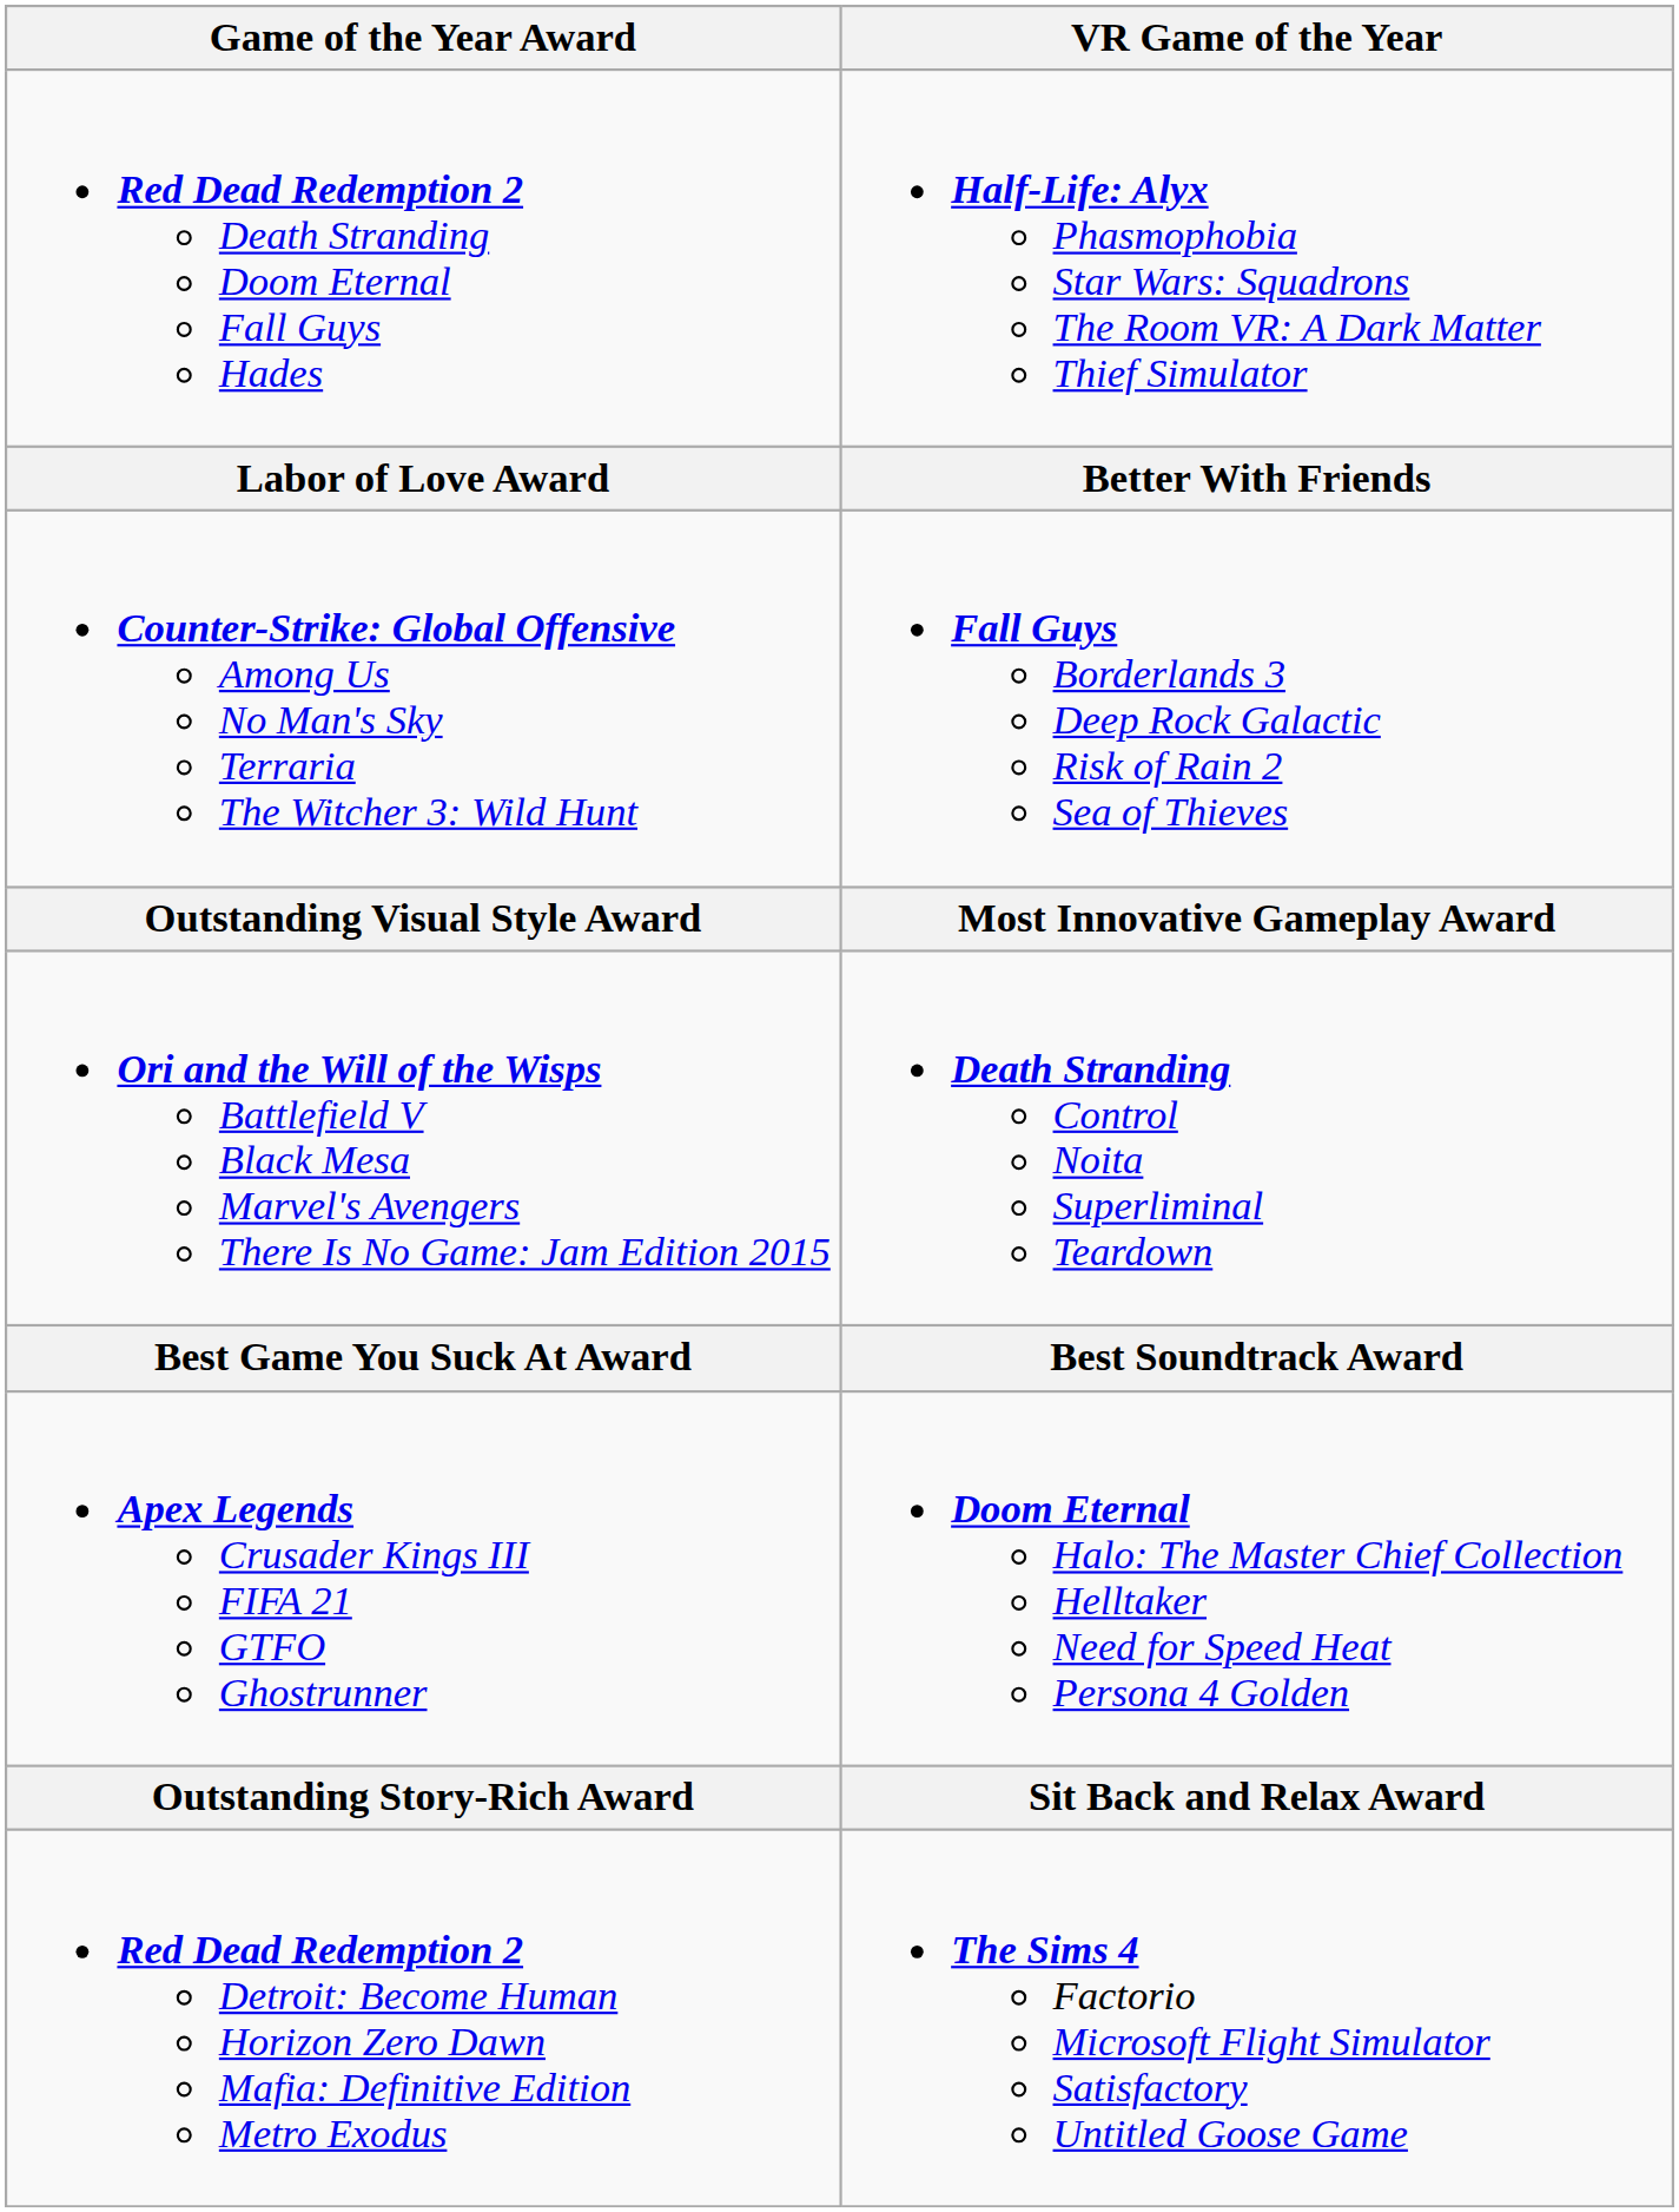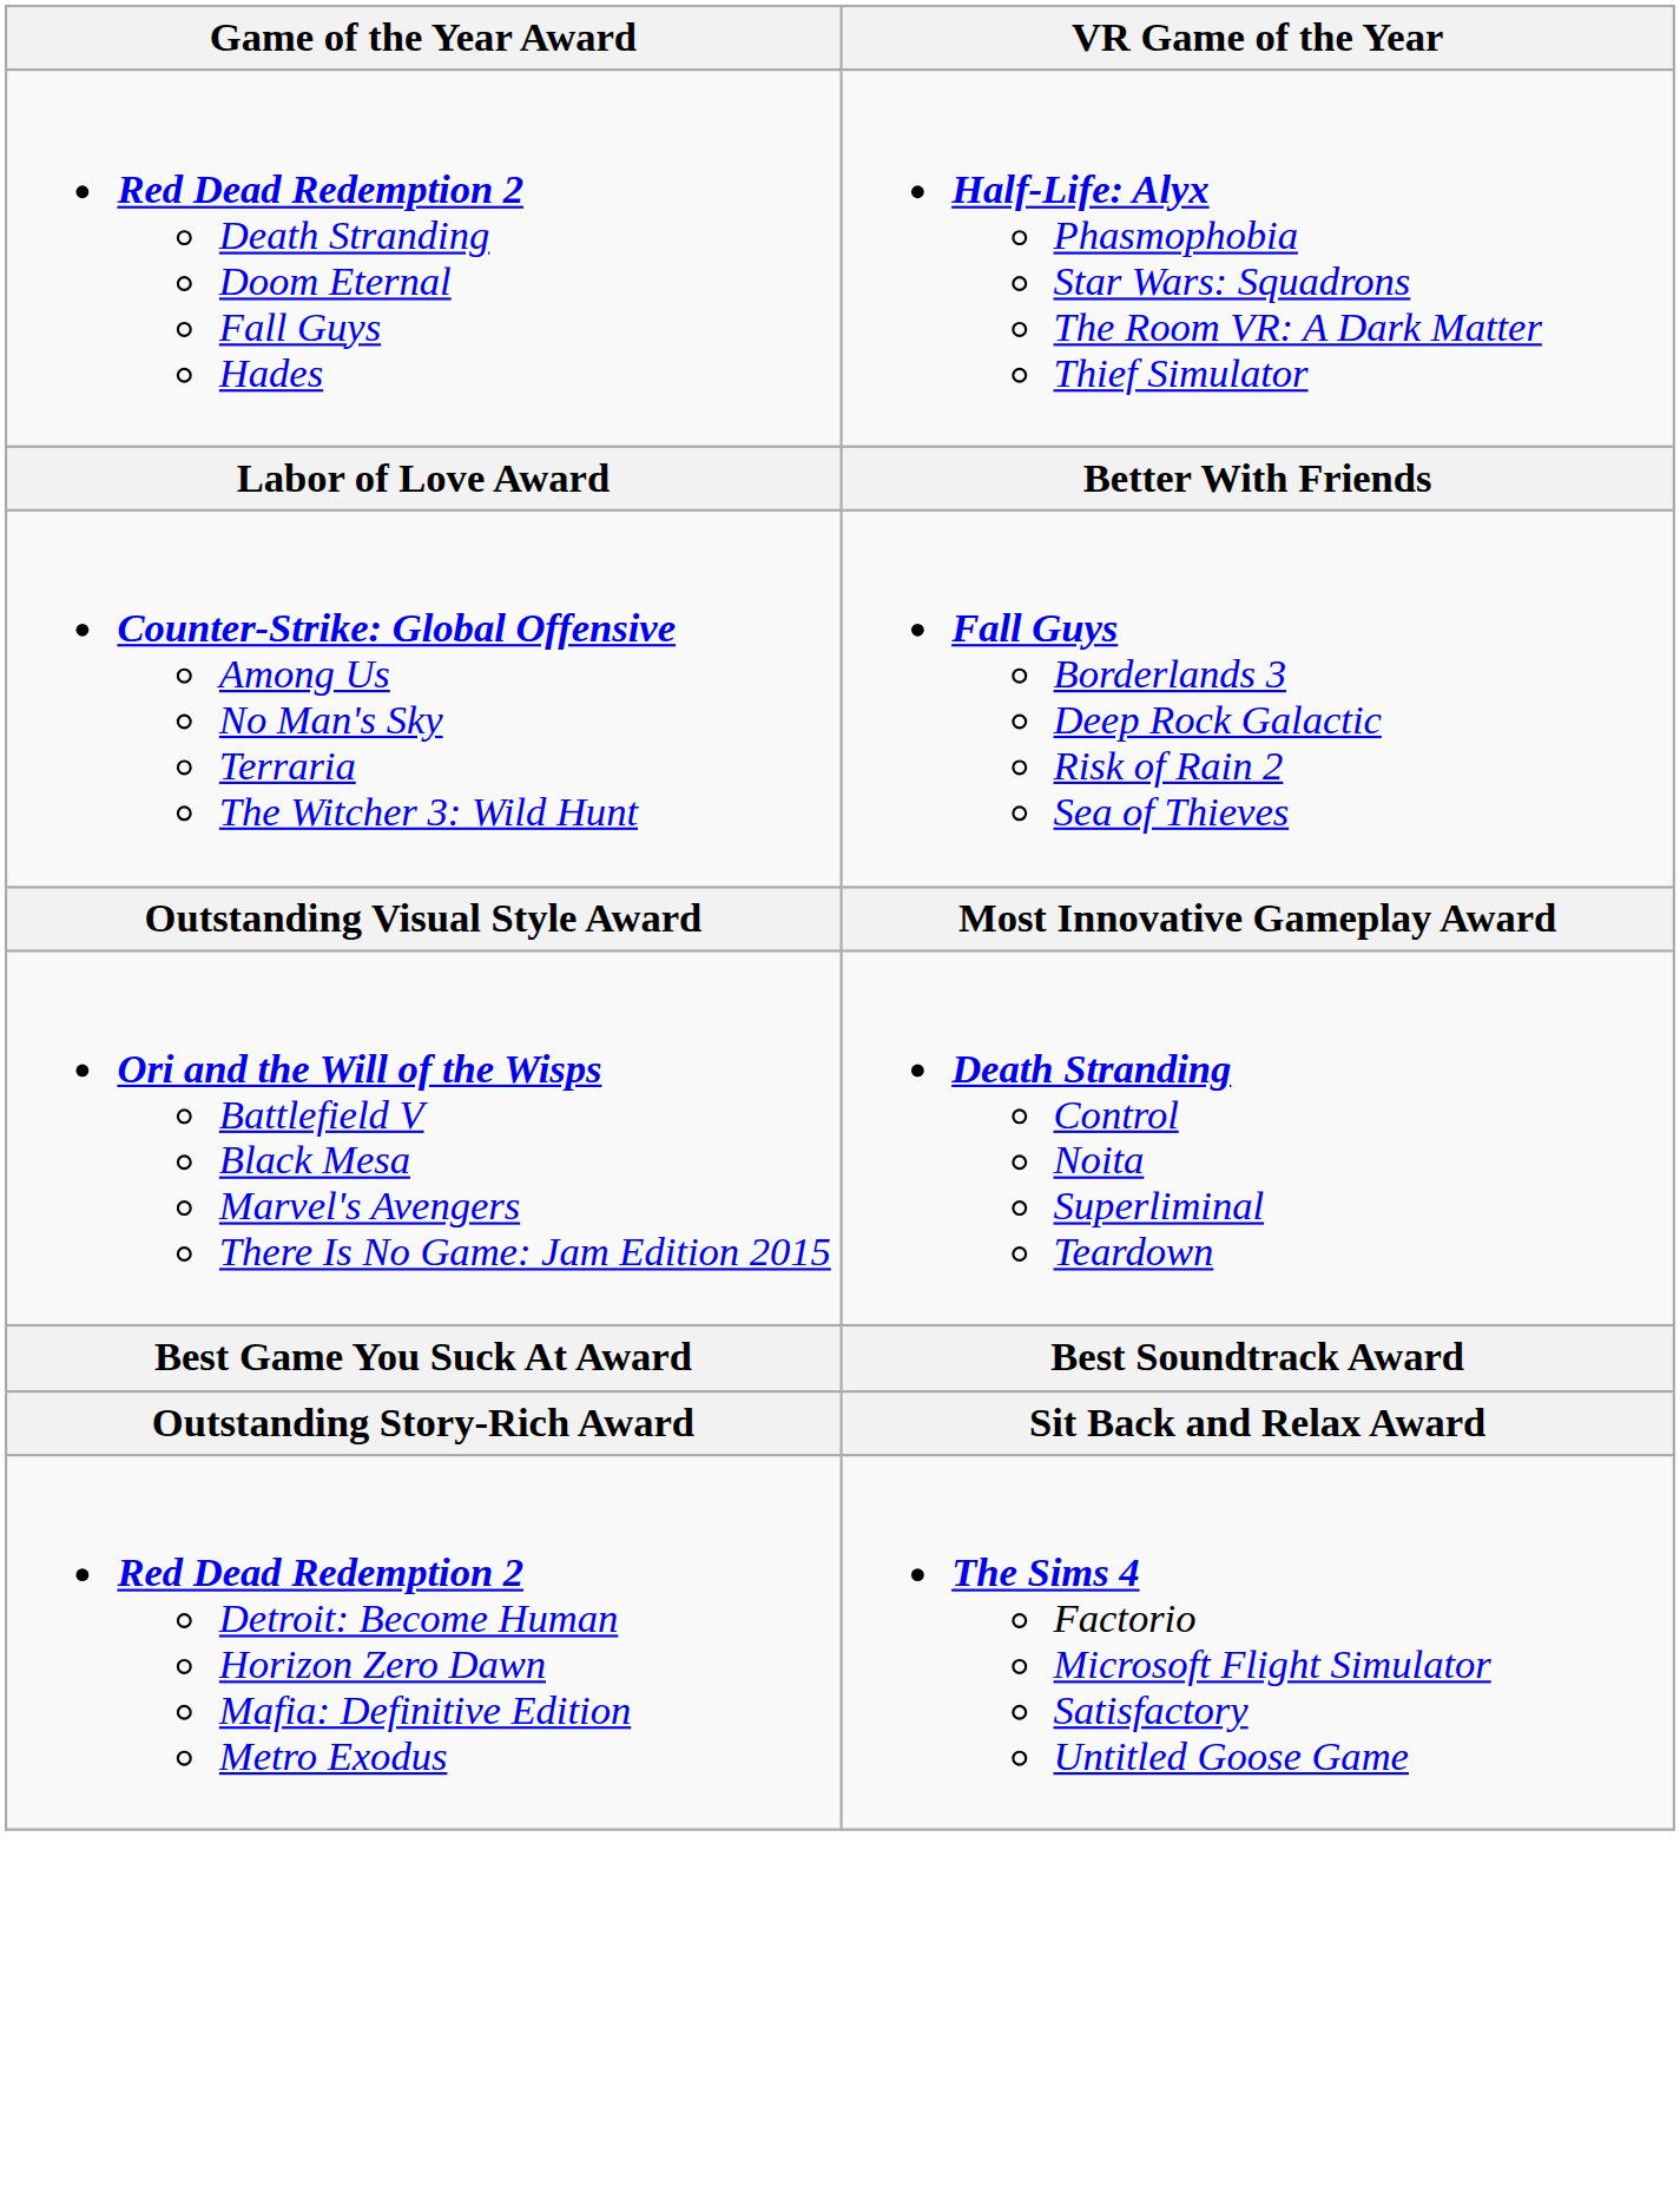- row: Apex Legends Crusader Kings III FIFA 21 GTFO Ghostrunner | Doom Eternal Halo: The Master Chief Collection Helltaker Need for Speed Heat Persona 4 Golden
